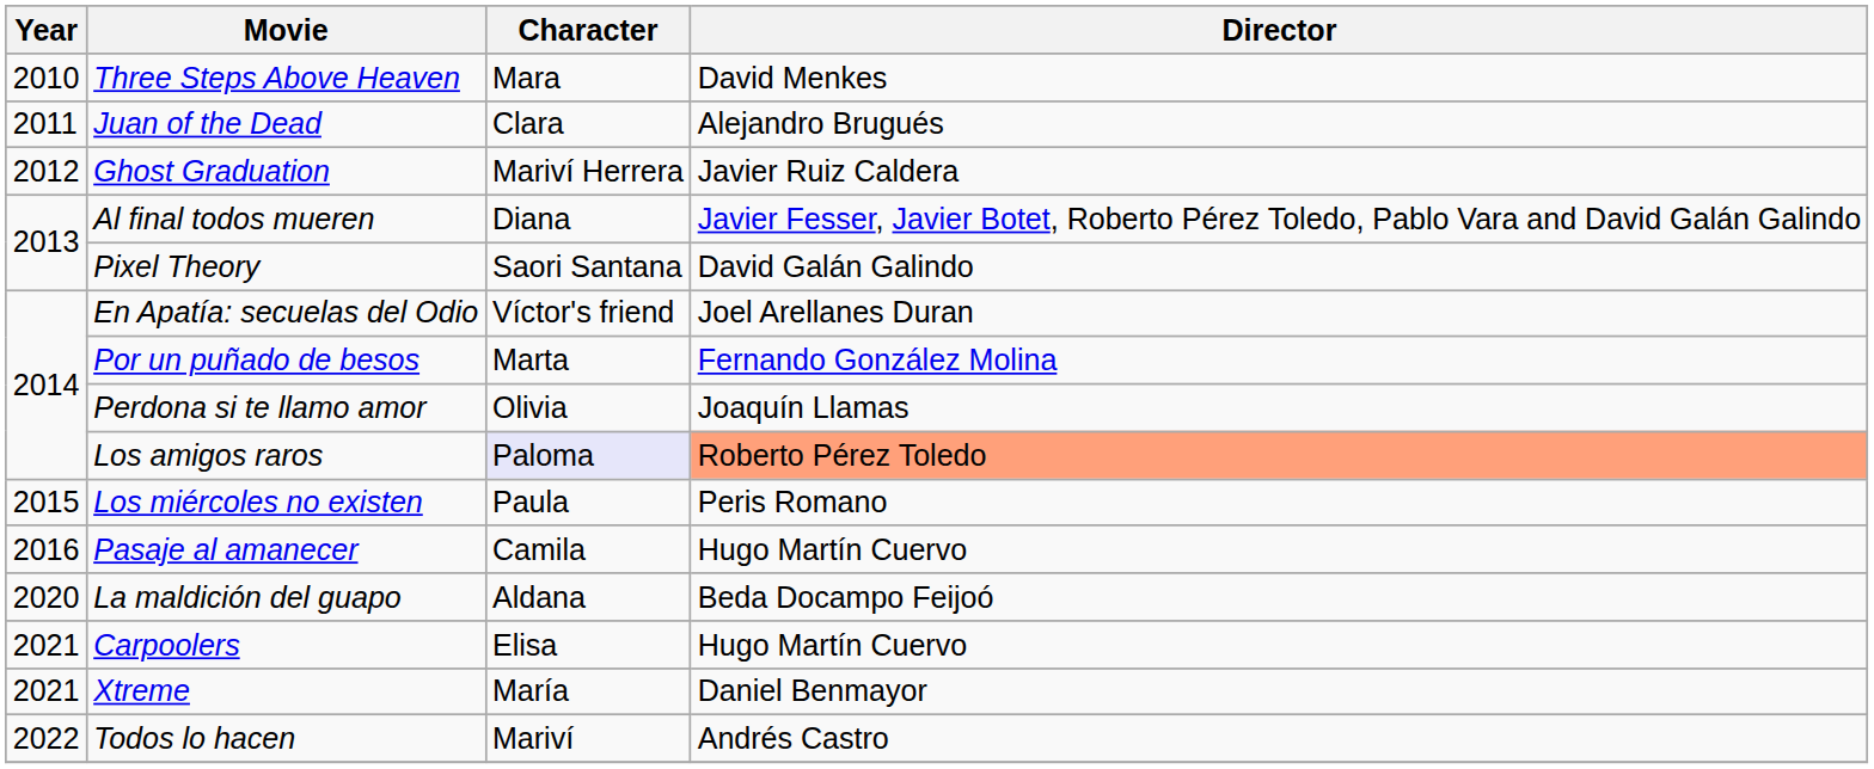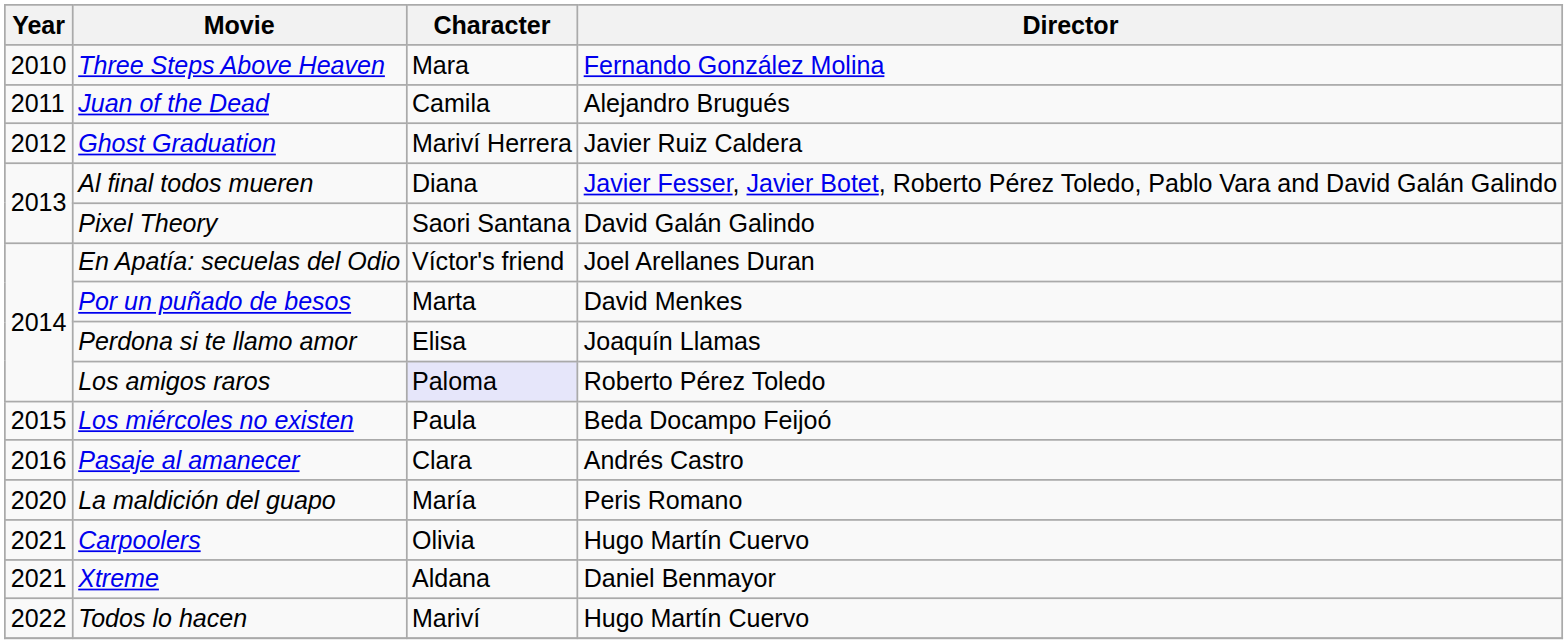Three Steps Above Heaven | Director: David Menkes -> Fernando González Molina
Juan of the Dead | Character: Clara -> Camila
Por un puñado de besos | Director: Fernando González Molina -> David Menkes
Perdona si te llamo amor | Character: Olivia -> Elisa
Los amigos raros | Director: lightsalmon background -> no background
Los miércoles no existen | Director: Peris Romano -> Beda Docampo Feijoó
Pasaje al amanecer | Character: Camila -> Clara
Pasaje al amanecer | Director: Hugo Martín Cuervo -> Andrés Castro
La maldición del guapo | Character: Aldana -> María
La maldición del guapo | Director: Beda Docampo Feijoó -> Peris Romano
Carpoolers | Character: Elisa -> Olivia
Xtreme | Character: María -> Aldana
Todos lo hacen | Director: Andrés Castro -> Hugo Martín Cuervo
